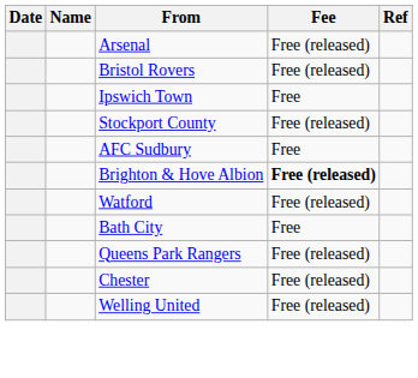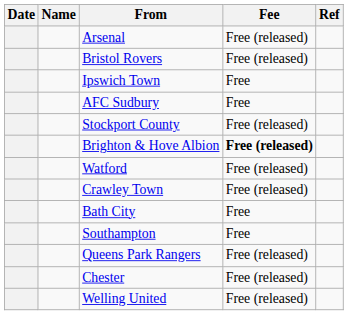rows swapped: Stockport County <-> AFC Sudbury
+ row: Crawley Town | Free (released)
+ row: Southampton | Free
